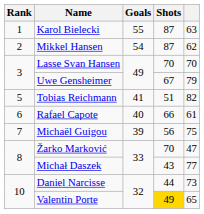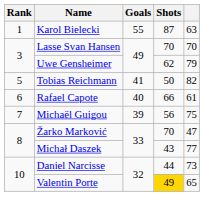- row: 2 | Mikkel Hansen | 54 | 87 | 62
Uwe Gensheimer | Shots: 67 -> 62
Tobias Reichmann | Shots: 51 -> 50
